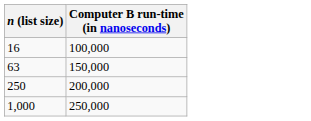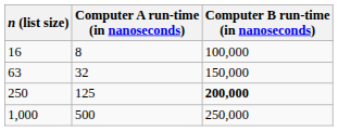+ column: Computer A run-time (in nanoseconds) | 8 | 32 | 125 | 500
250 | Computer B run-time (in nanoseconds): normal -> bold
